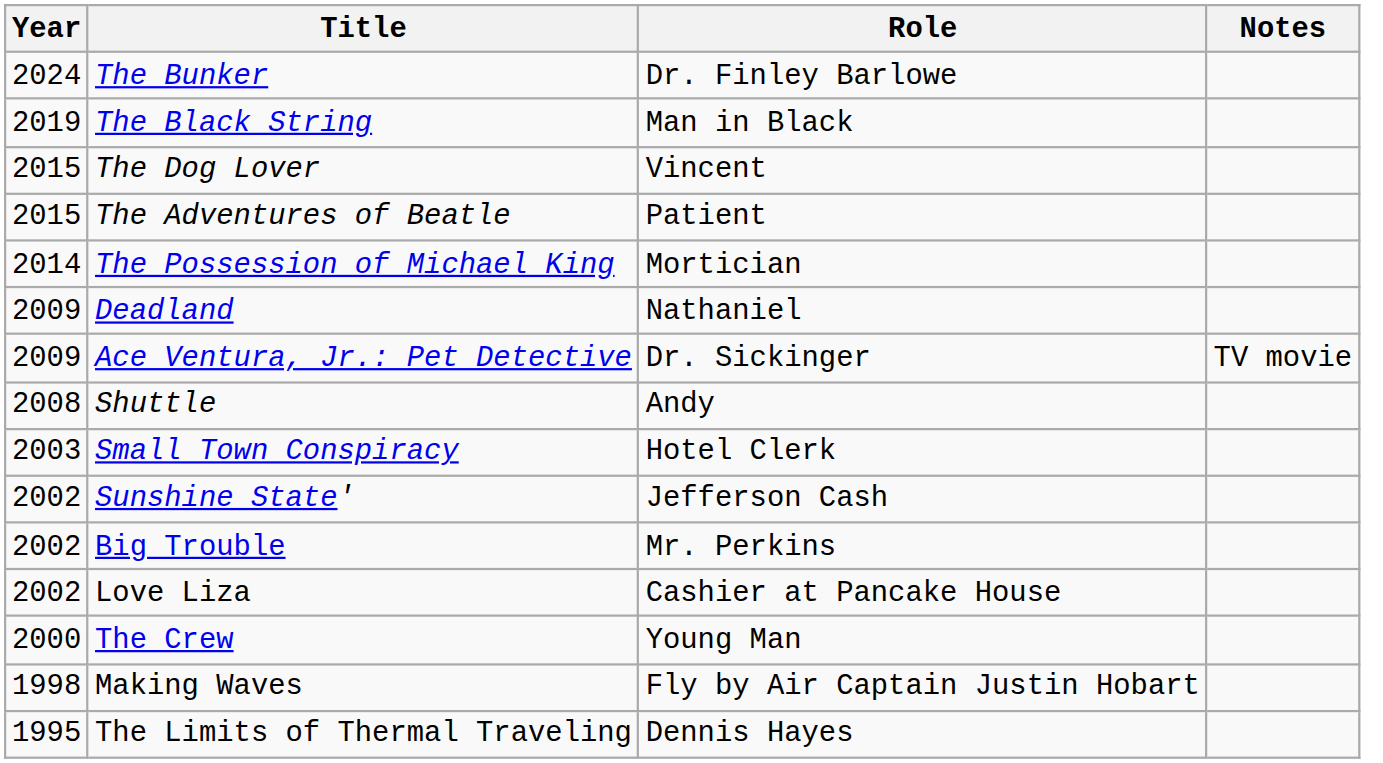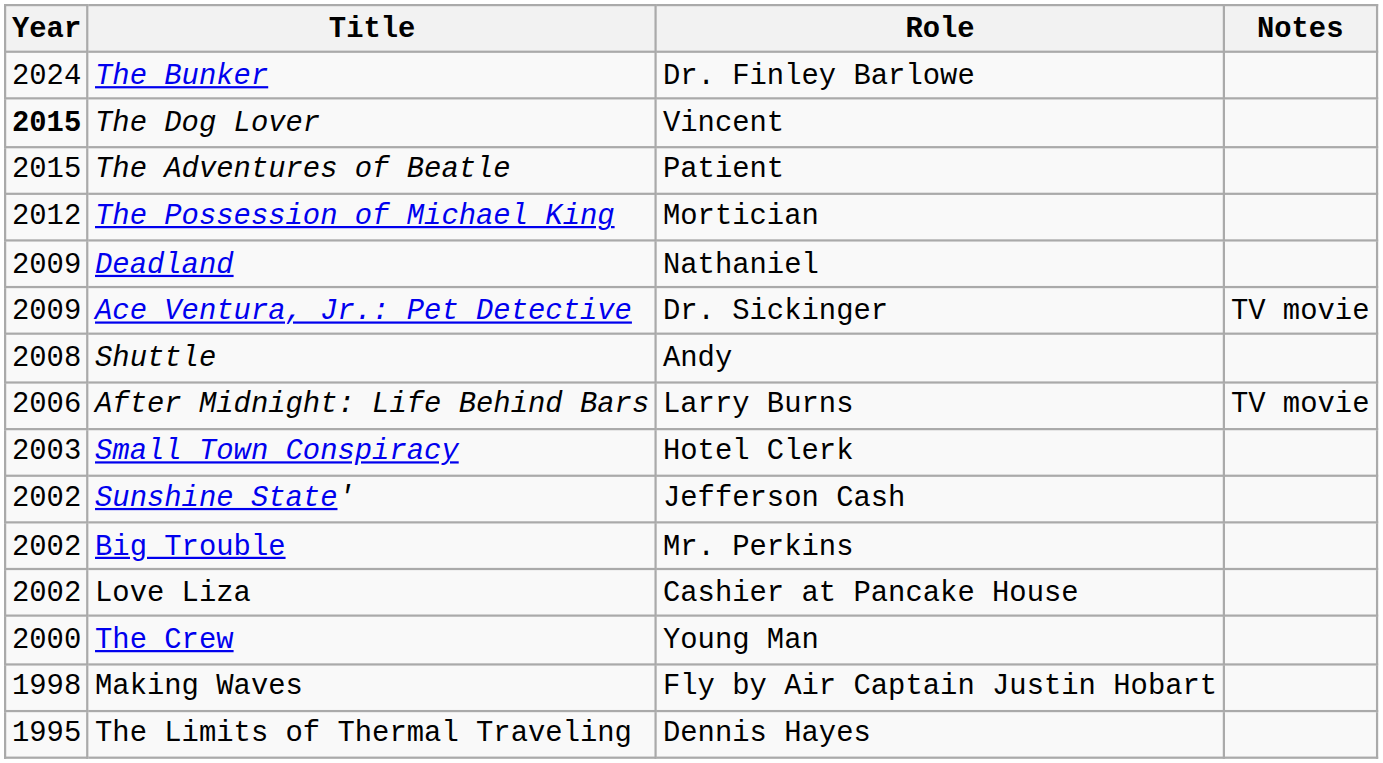- row: 2019 | The Black String | Man in Black
The Dog Lover | Year: normal -> bold
The Possession of Michael King | Year: 2014 -> 2012
+ row: 2006 | After Midnight: Life Behind Bars | Larry Burns | TV movie
